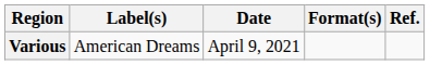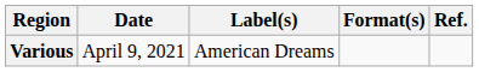columns swapped: Date <-> Label(s)
